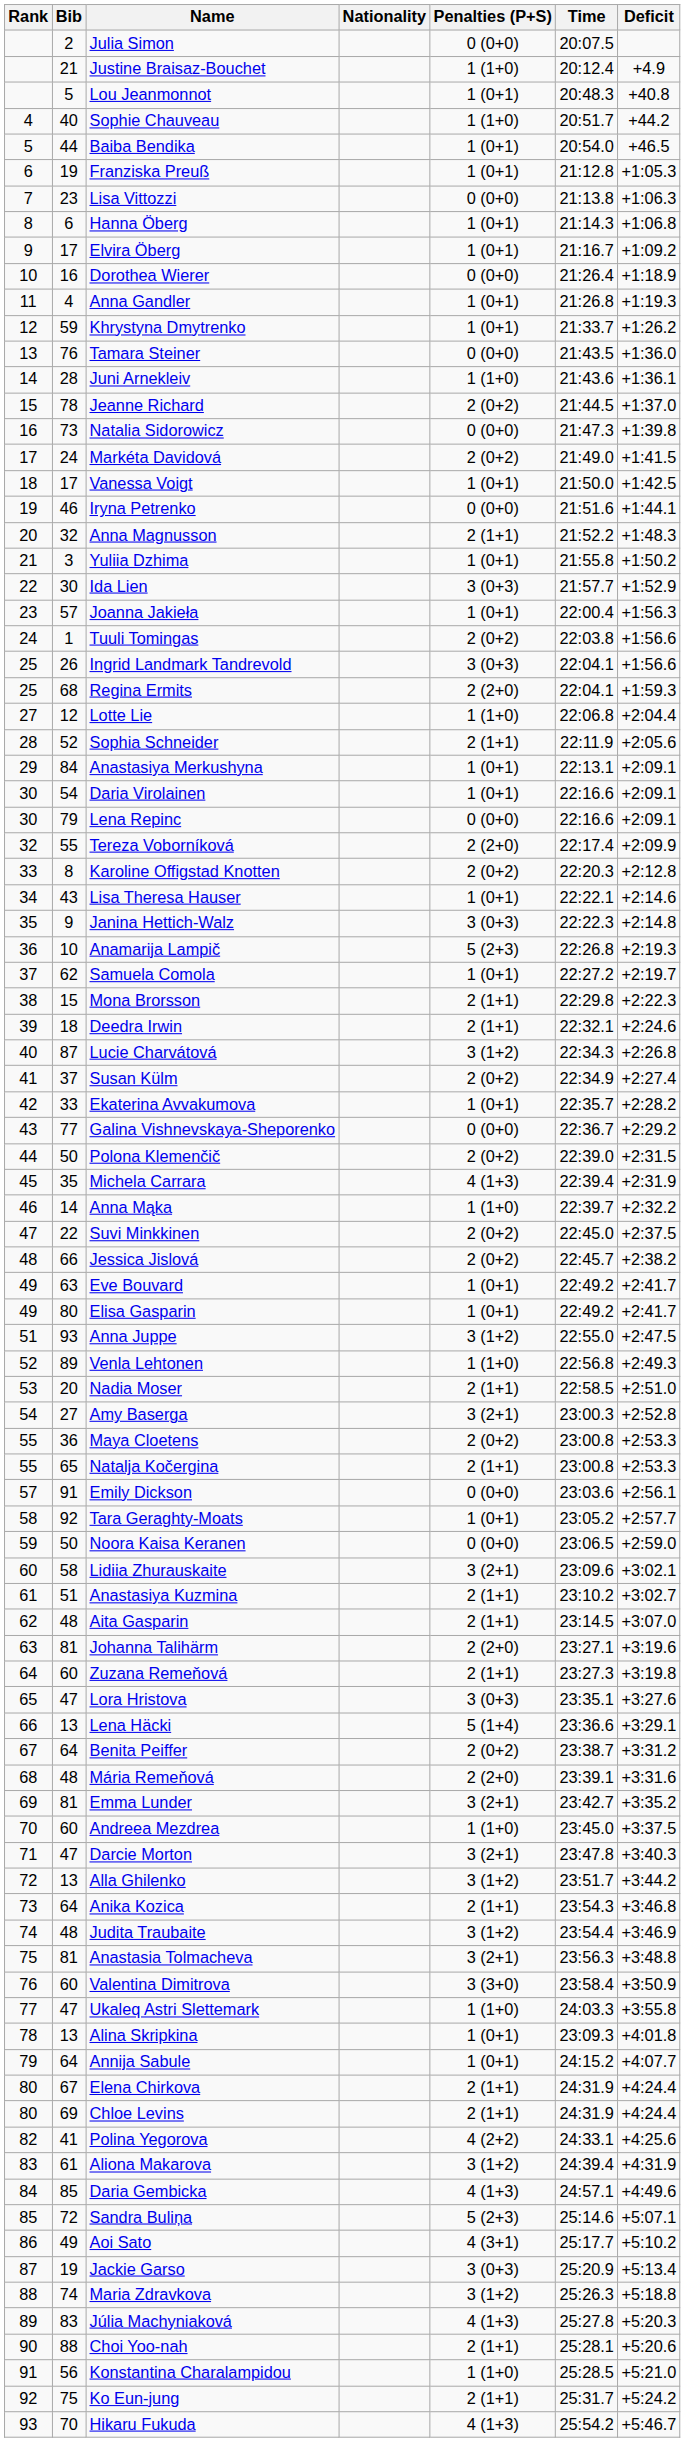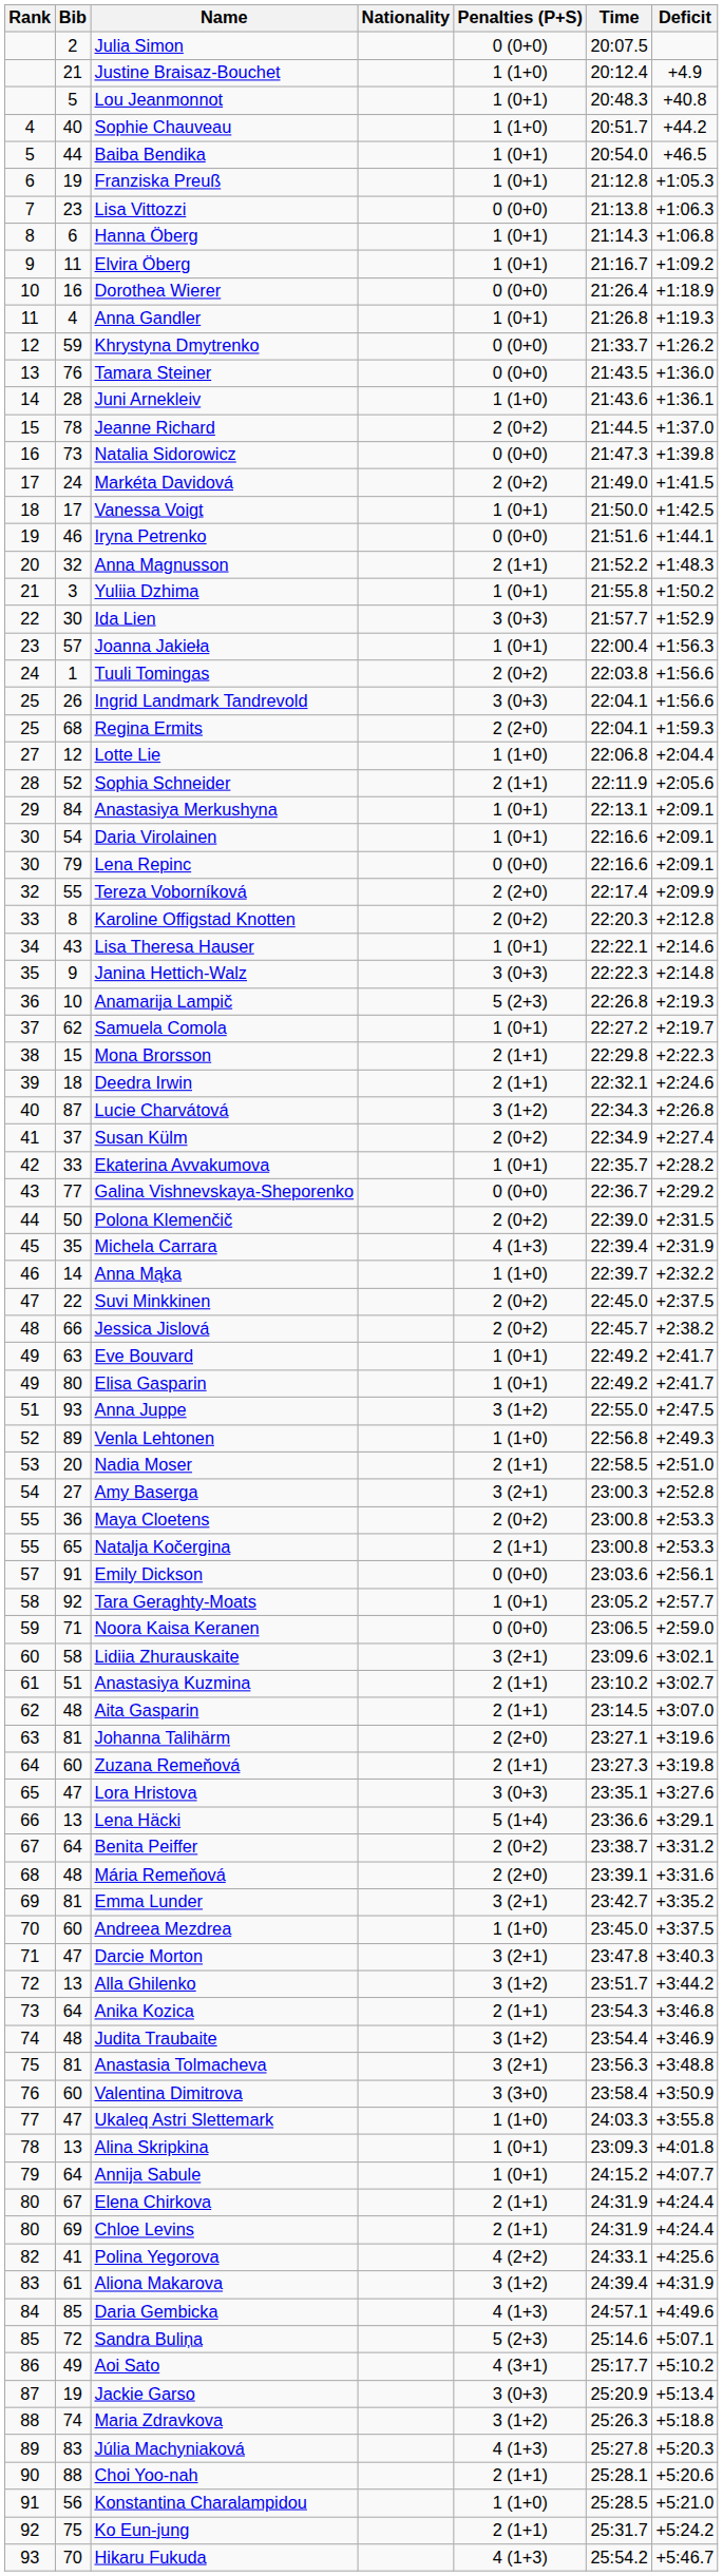Elvira Öberg | Bib: 17 -> 11
Khrystyna Dmytrenko | Penalties (P+S): 1 (0+1) -> 0 (0+0)
Noora Kaisa Keranen | Bib: 50 -> 71
